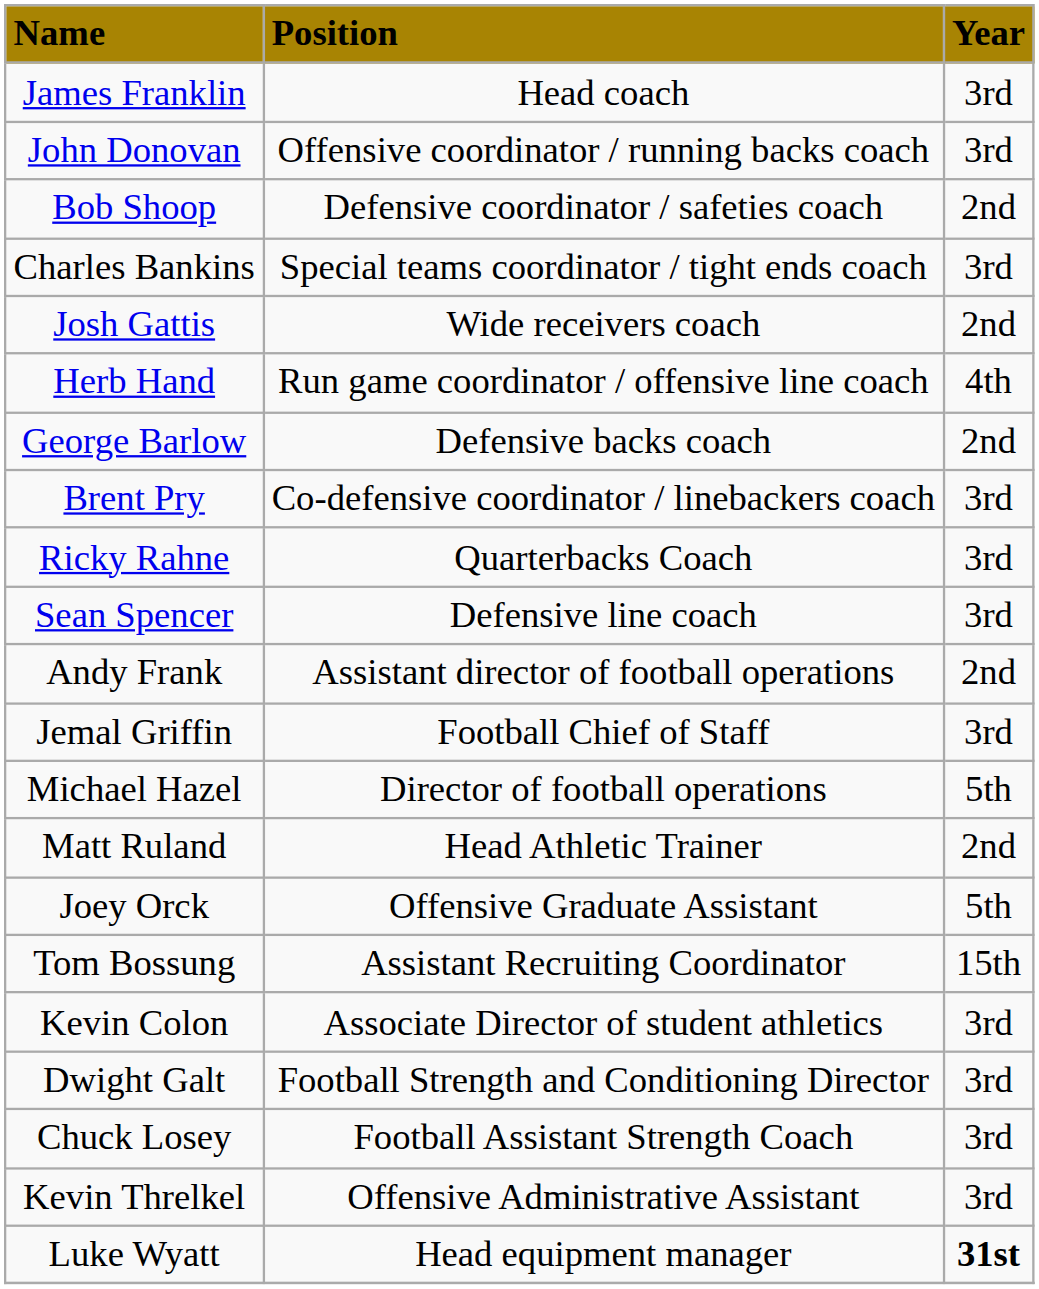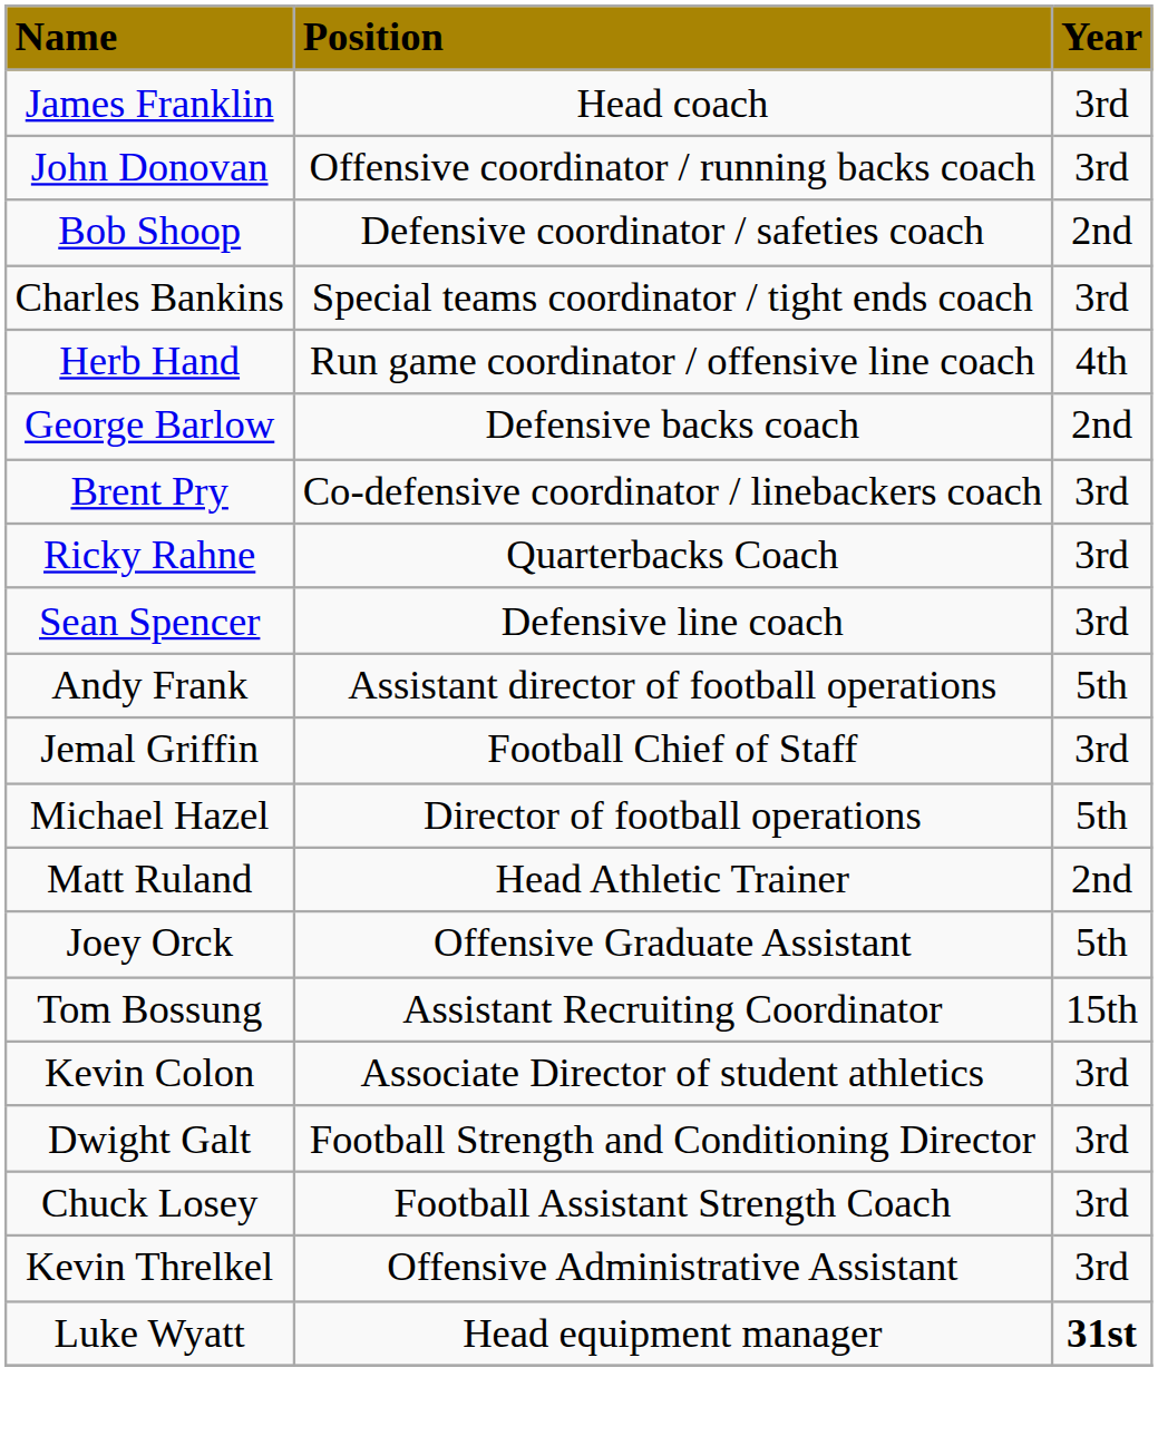- row: Josh Gattis | Wide receivers coach | 2nd
Andy Frank | column 3: 2nd -> 5th
